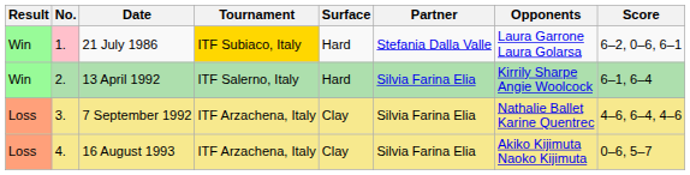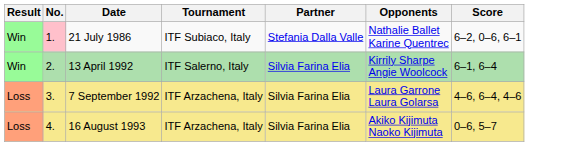- column: Surface | Hard | Hard | Clay | Clay
21 July 1986 | Tournament: gold background -> no background
21 July 1986 | Opponents: Laura Garrone Laura Golarsa -> Nathalie Ballet Karine Quentrec
7 September 1992 | Opponents: Nathalie Ballet Karine Quentrec -> Laura Garrone Laura Golarsa
